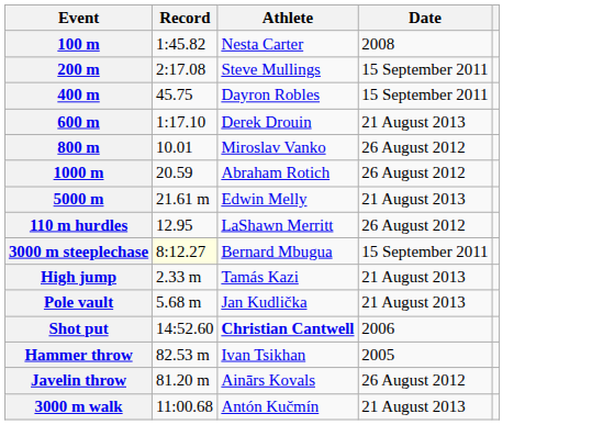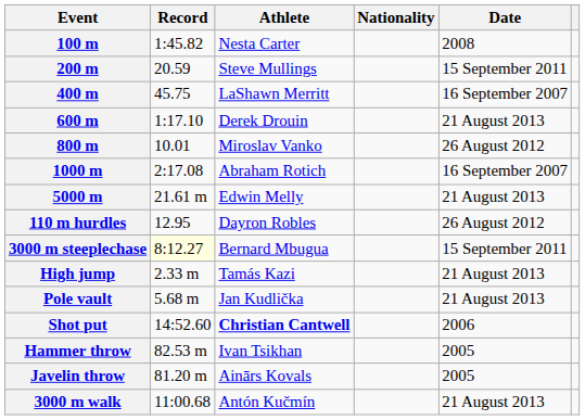+ column: Nationality
200 m | Record: 2:17.08 -> 20.59
400 m | Athlete: Dayron Robles -> LaShawn Merritt
400 m | Date: 15 September 2011 -> 16 September 2007
1000 m | Record: 20.59 -> 2:17.08
1000 m | Date: 26 August 2012 -> 16 September 2007
110 m hurdles | Athlete: LaShawn Merritt -> Dayron Robles
Javelin throw | Date: 26 August 2012 -> 2005
